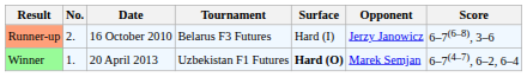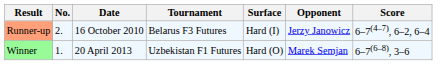Runner-up | Score: 6–7(6–8), 3–6 -> 6–7(4–7), 6–2, 6–4
Winner | Surface: bold -> normal
Winner | Score: 6–7(4–7), 6–2, 6–4 -> 6–7(6–8), 3–6
